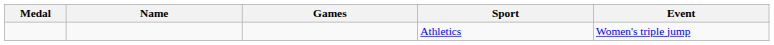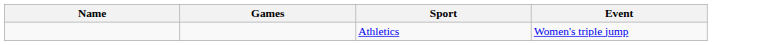- column: Medal
